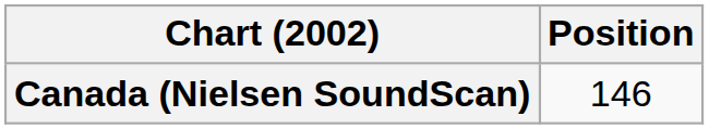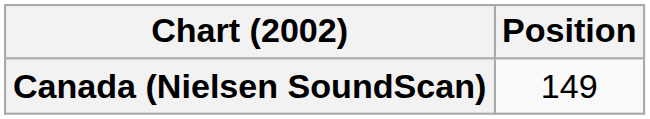Canada (Nielsen SoundScan) | Position: 146 -> 149
